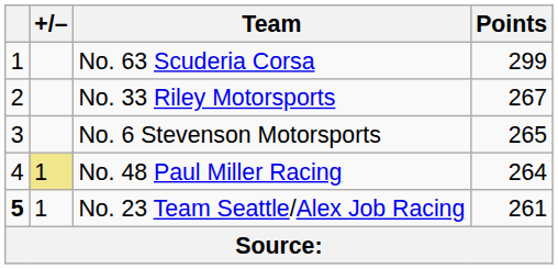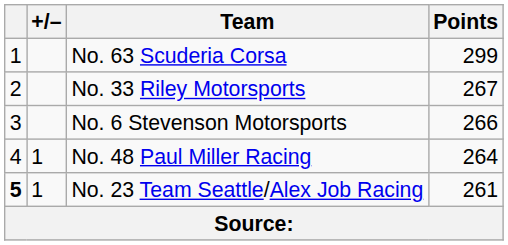No. 6 Stevenson Motorsports | Points: 265 -> 266
No. 48 Paul Miller Racing | +/–: khaki background -> no background
